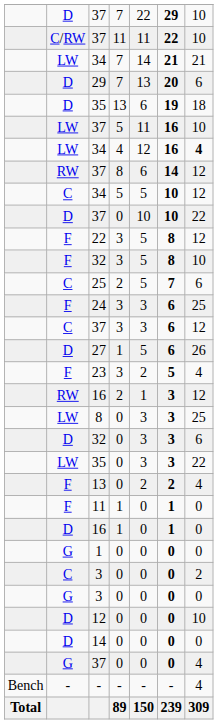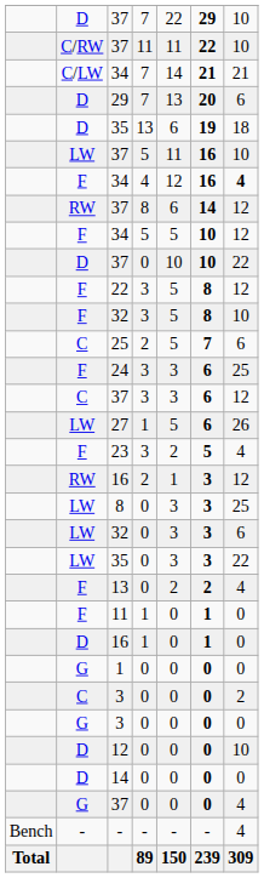34 / 7 | column 2: LW -> C/LW
34 / 4 | column 2: LW -> F
34 / 5 | column 2: C -> F
27 | column 2: D -> LW
32 / 0 | column 2: D -> LW
